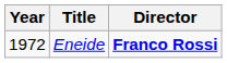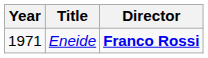Eneide | Year: 1972 -> 1971
